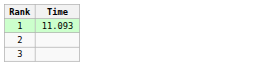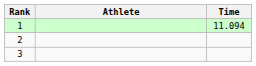+ column: Athlete
1 | Time: 11.093 -> 11.094
